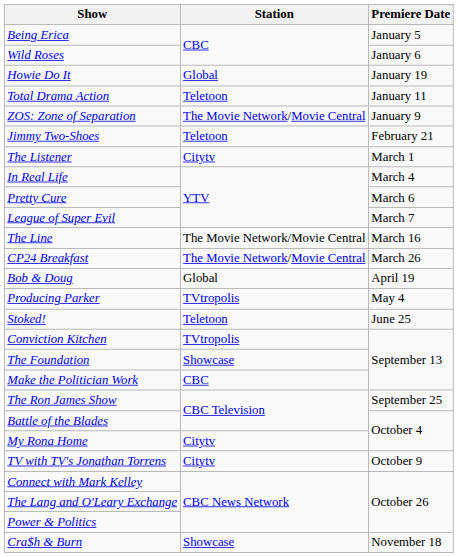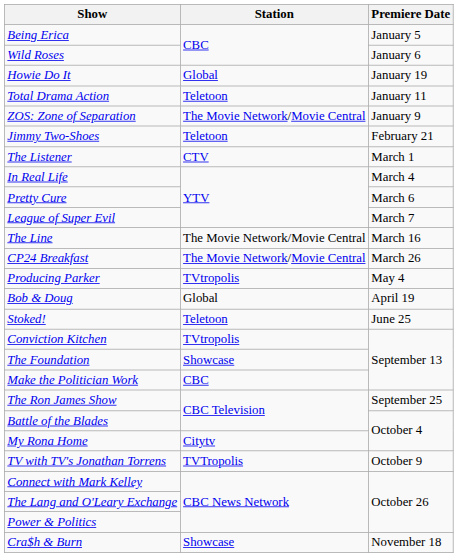The Listener | Station: Citytv -> CTV
rows swapped: Bob & Doug <-> Producing Parker
TV with TV's Jonathan Torrens | Station: Citytv -> TVTropolis
